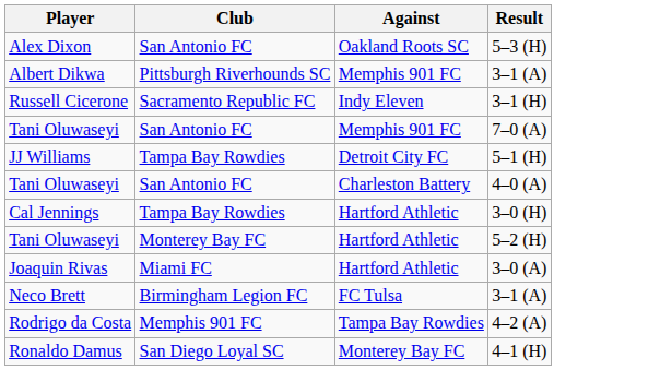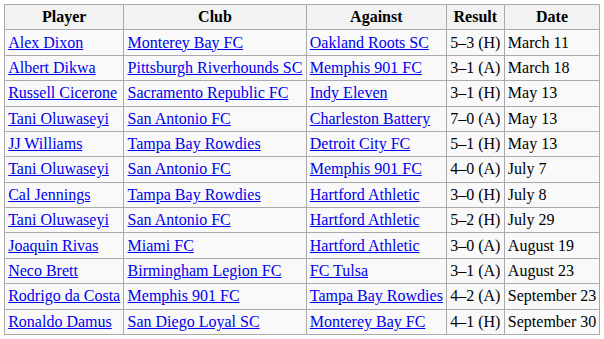+ column: Date | March 11 | March 18 | May 13 | May 13 | May 13 | July 7 | July 8 | July 29 | August 19 | August 23 | September 23 | September 30
5–3 (H) | Club: San Antonio FC -> Monterey Bay FC
7–0 (A) | Against: Memphis 901 FC -> Charleston Battery
4–0 (A) | Against: Charleston Battery -> Memphis 901 FC
5–2 (H) | Club: Monterey Bay FC -> San Antonio FC
